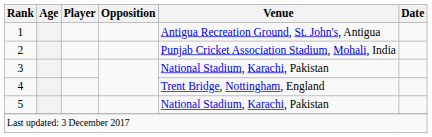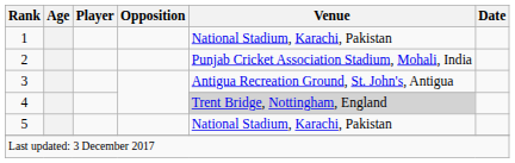1 | Venue: Antigua Recreation Ground, St. John's, Antigua -> National Stadium, Karachi, Pakistan
3 | Venue: National Stadium, Karachi, Pakistan -> Antigua Recreation Ground, St. John's, Antigua
4 | Venue: no background -> lightgrey background
